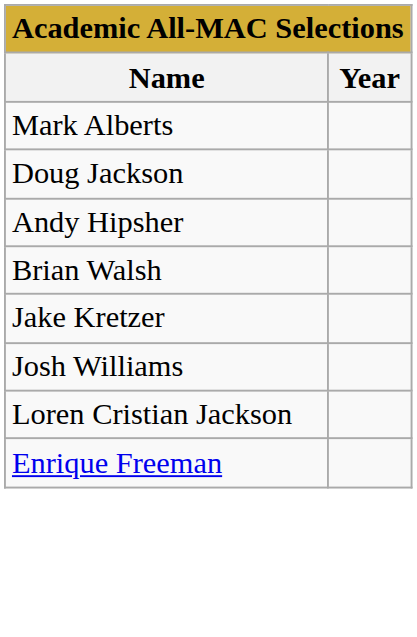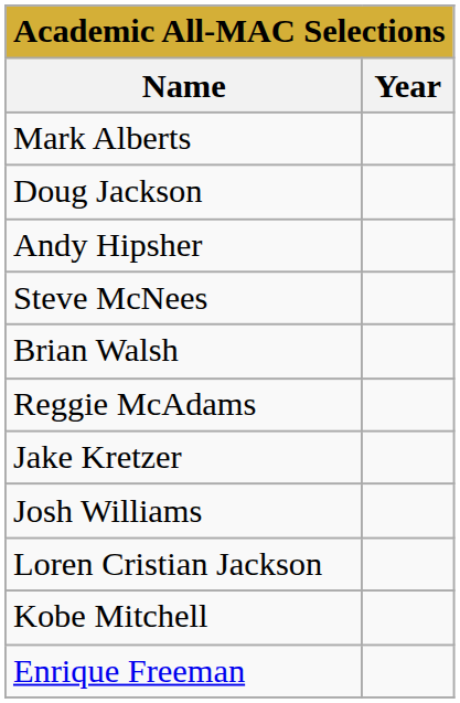+ row: Steve McNees
+ row: Reggie McAdams
+ row: Kobe Mitchell
